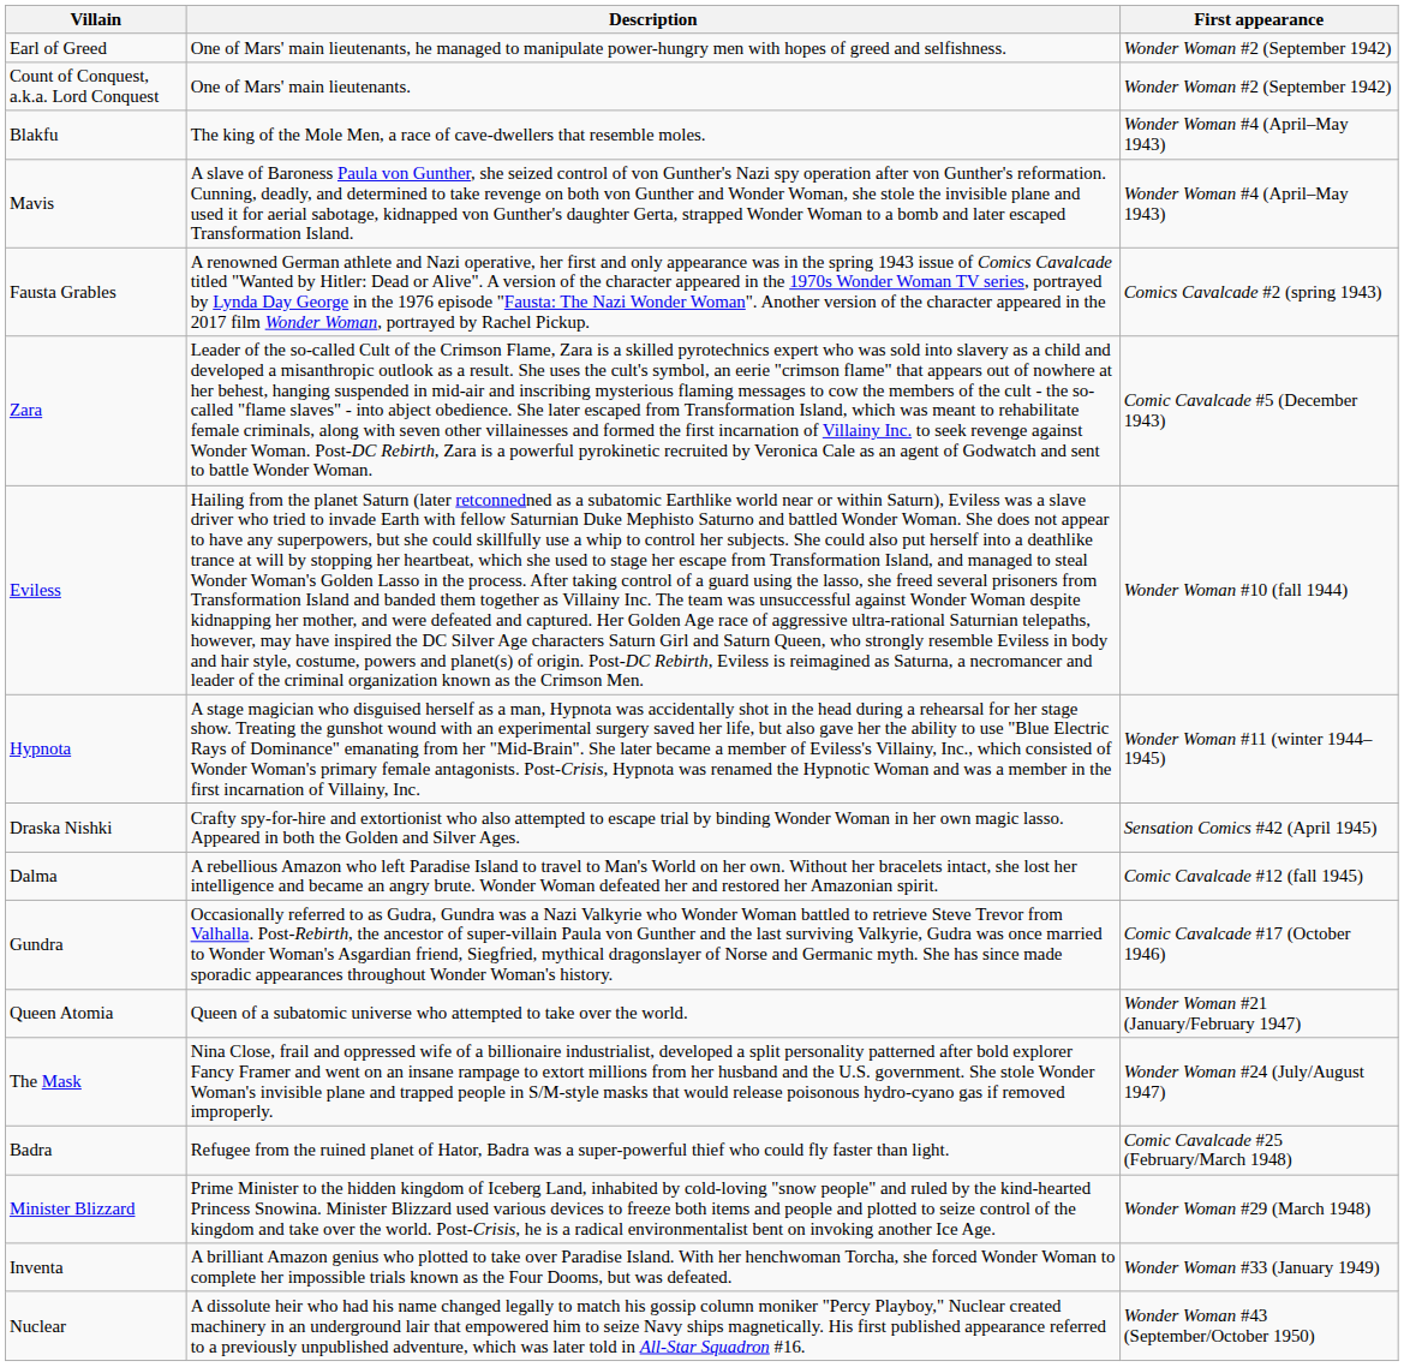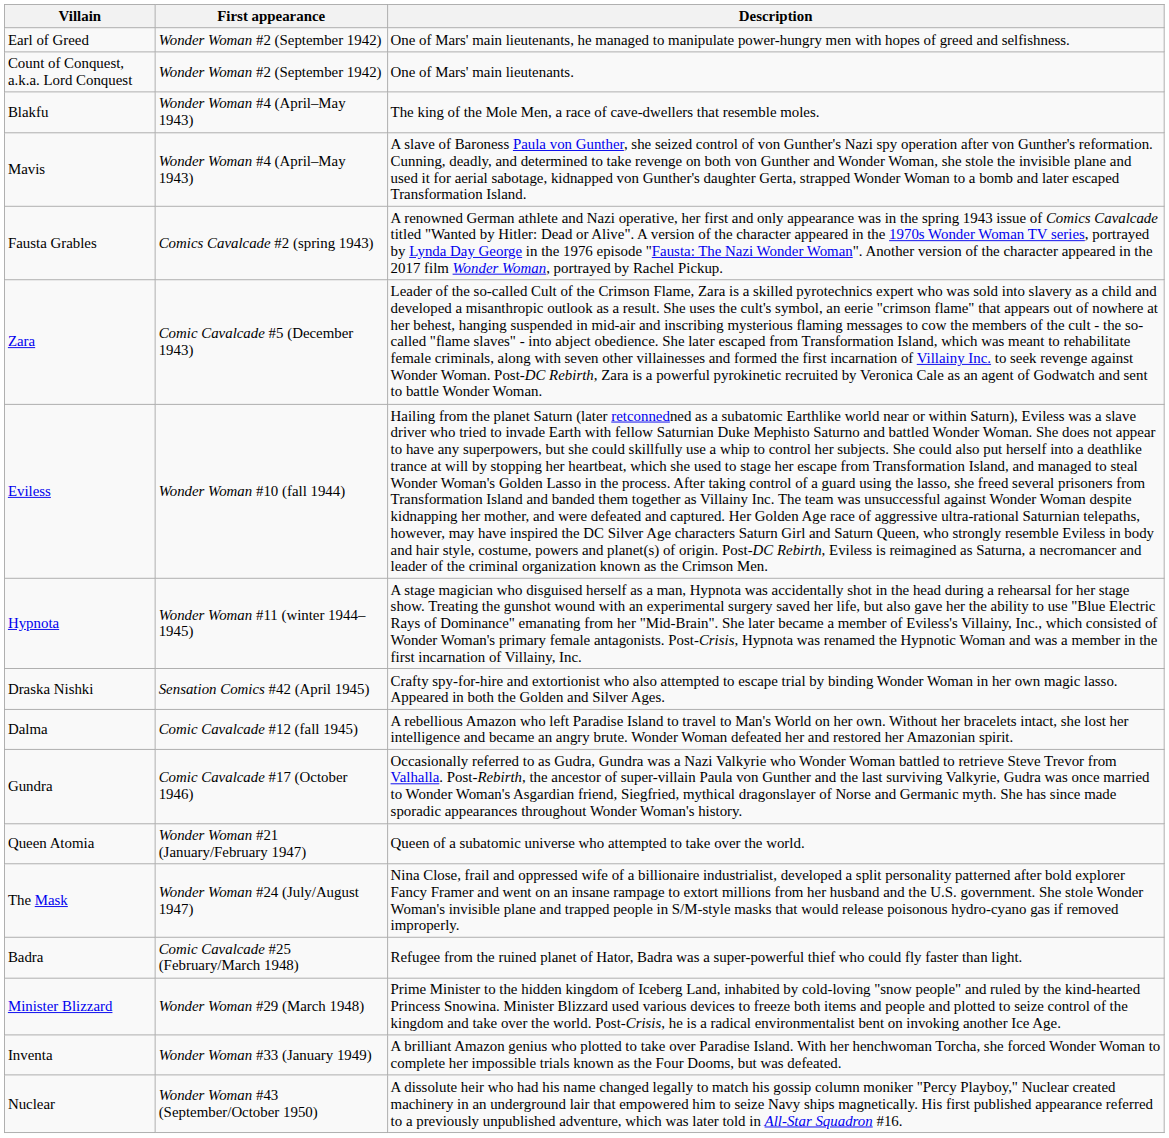columns swapped: First appearance <-> Description
